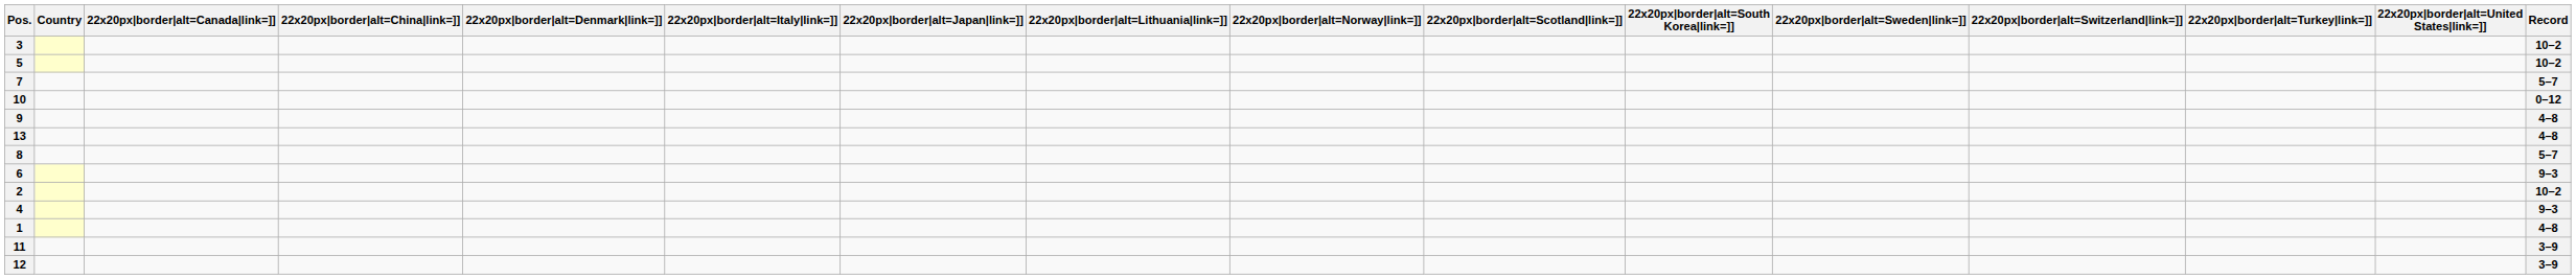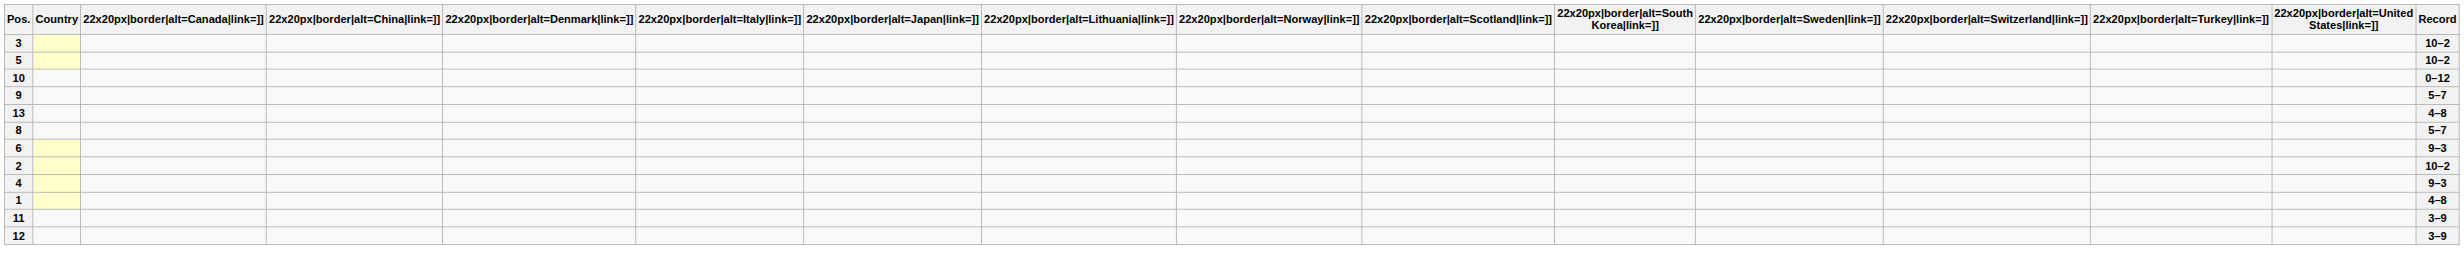- row: 7 | 5–7
9 | Record: 4–8 -> 5–7
